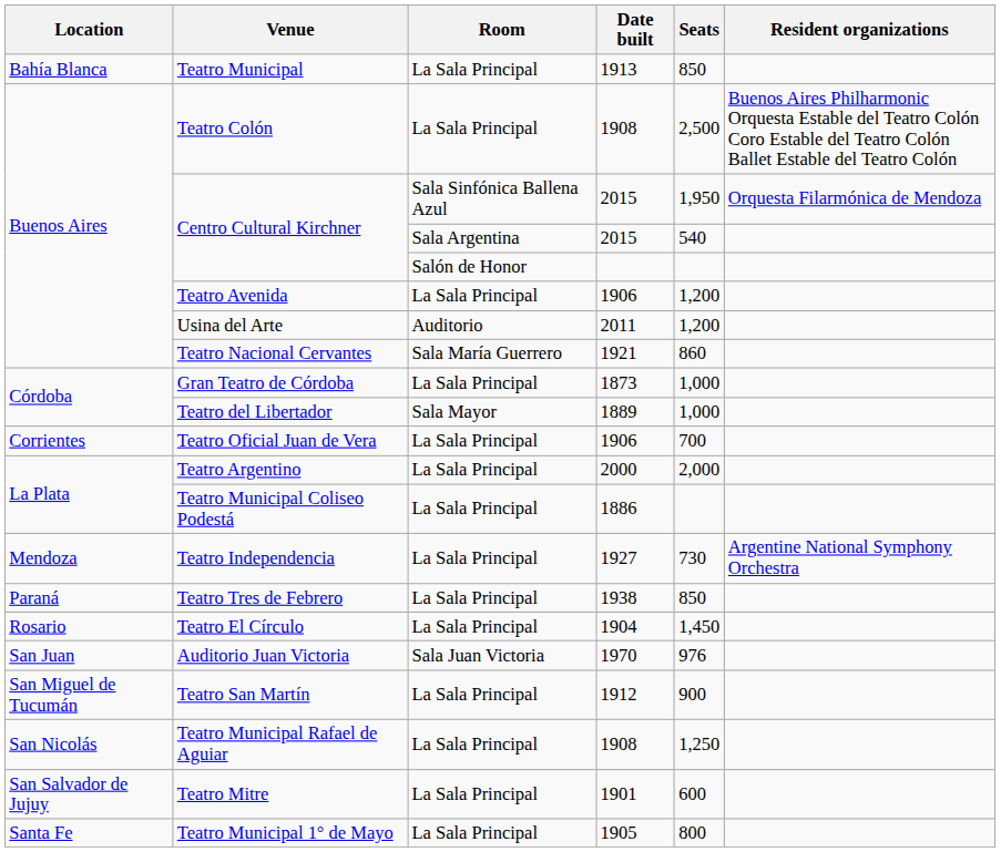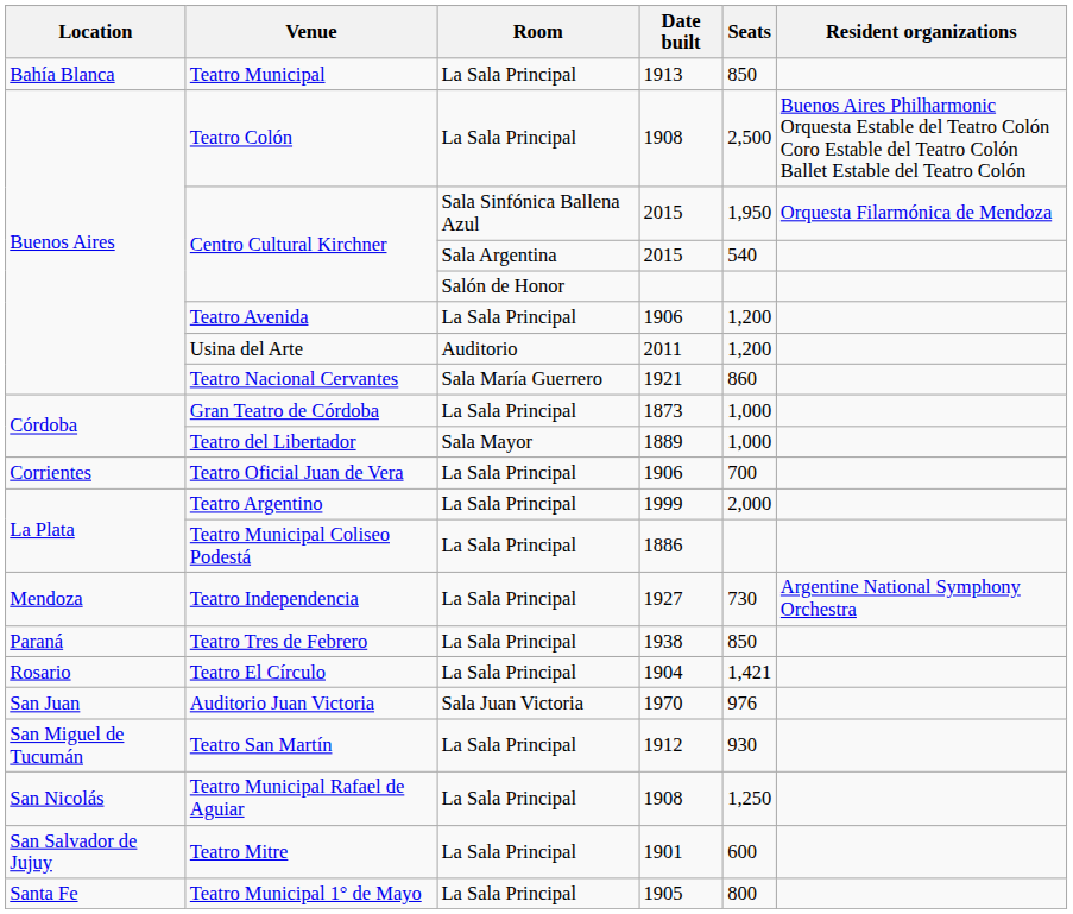Teatro Argentino | Date built: 2000 -> 1999
Teatro El Círculo | Seats: 1,450 -> 1,421
Teatro San Martín | Seats: 900 -> 930
